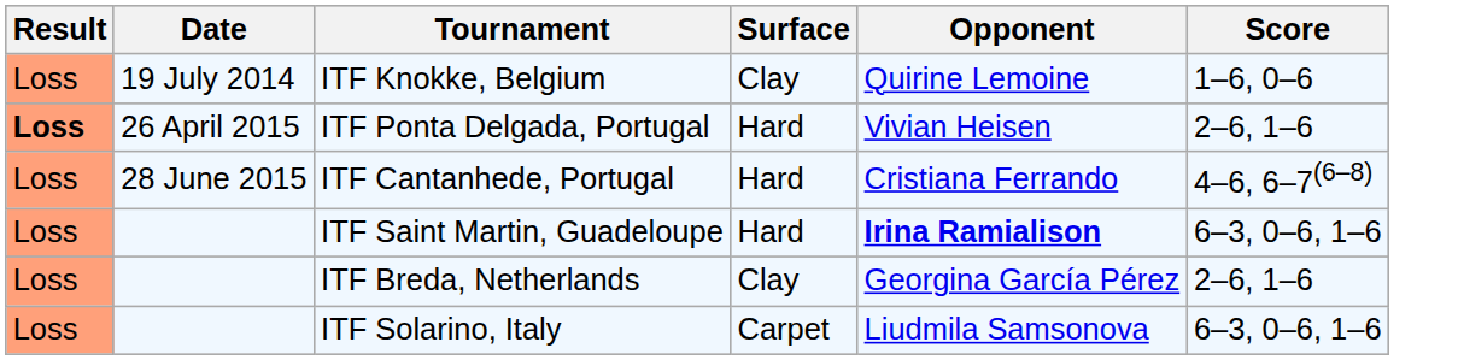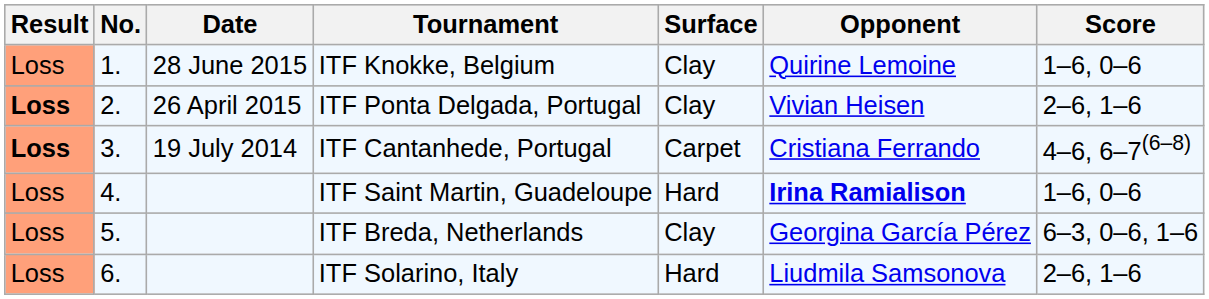+ column: No. | 1. | 2. | 3. | 4. | 5. | 6.
ITF Knokke, Belgium | Date: 19 July 2014 -> 28 June 2015
ITF Ponta Delgada, Portugal | Surface: Hard -> Clay
ITF Cantanhede, Portugal | Result: normal -> bold
ITF Cantanhede, Portugal | Date: 28 June 2015 -> 19 July 2014
ITF Cantanhede, Portugal | Surface: Hard -> Carpet
ITF Saint Martin, Guadeloupe | Score: 6–3, 0–6, 1–6 -> 1–6, 0–6
ITF Breda, Netherlands | Score: 2–6, 1–6 -> 6–3, 0–6, 1–6
ITF Solarino, Italy | Surface: Carpet -> Hard
ITF Solarino, Italy | Score: 6–3, 0–6, 1–6 -> 2–6, 1–6
